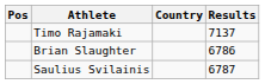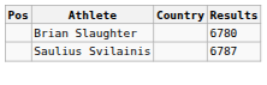- row: Timo Rajamaki | 7137
Brian Slaughter | Results: 6786 -> 6780
